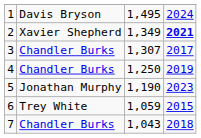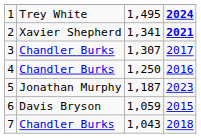1 | column 2: Davis Bryson -> Trey White
1 | column 4: normal -> bold
2 | column 3: 1,349 -> 1,341
4 | column 4: 2019 -> 2016
5 | column 3: 1,190 -> 1,187
6 | column 2: Trey White -> Davis Bryson
